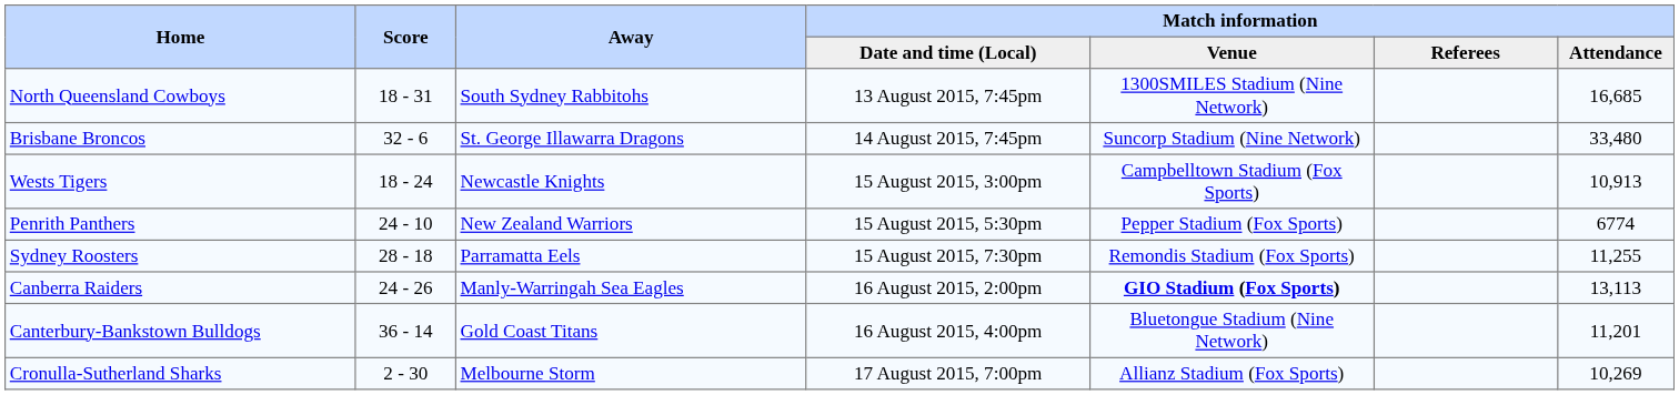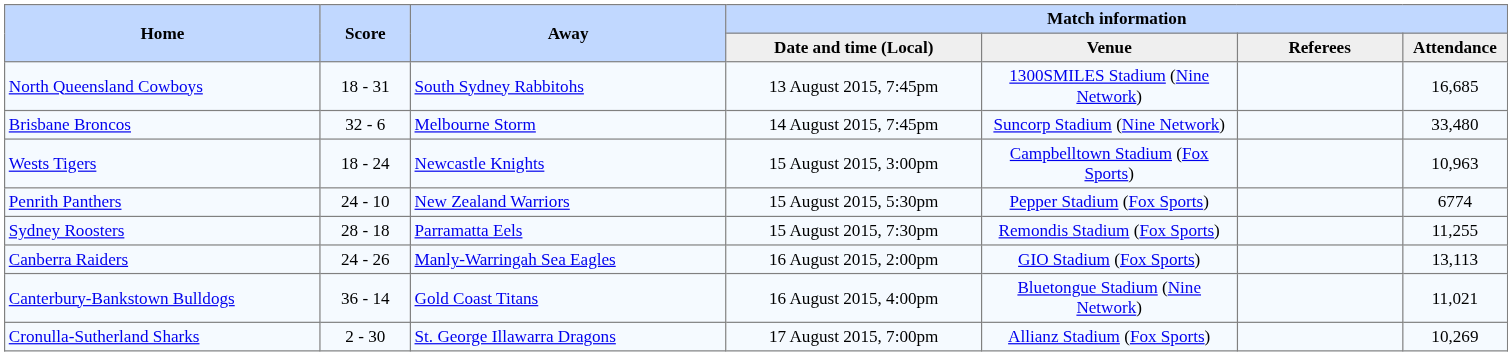Brisbane Broncos | Away: St. George Illawarra Dragons -> Melbourne Storm
Wests Tigers | Match information / Attendance: 10,913 -> 10,963
Canberra Raiders | Match information / Venue: bold -> normal
Canterbury-Bankstown Bulldogs | Match information / Attendance: 11,201 -> 11,021
Cronulla-Sutherland Sharks | Away: Melbourne Storm -> St. George Illawarra Dragons
